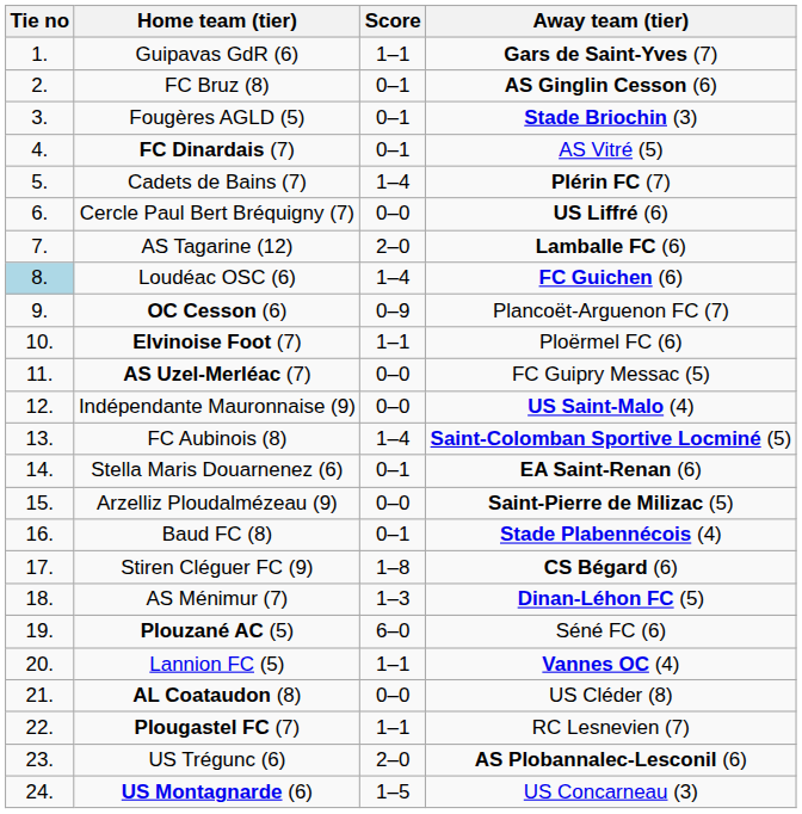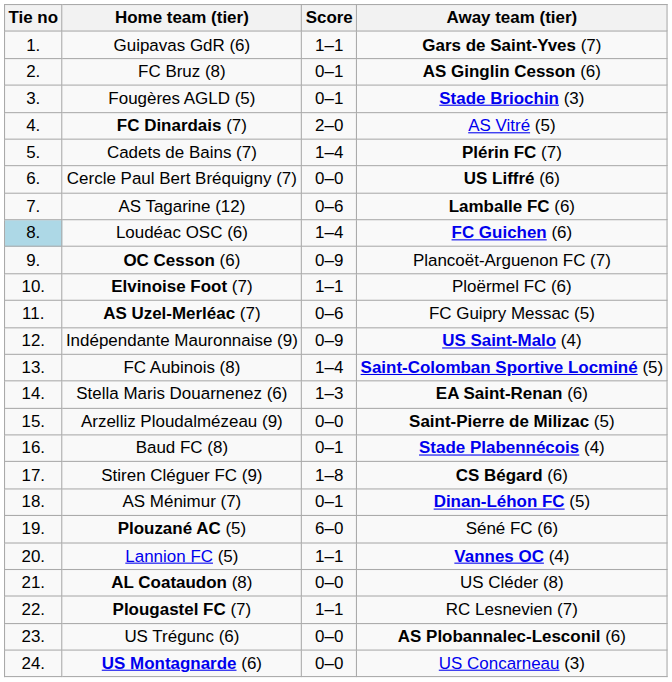FC Dinardais (7) | Score: 0–1 -> 2–0
AS Tagarine (12) | Score: 2–0 -> 0–6
AS Uzel-Merléac (7) | Score: 0–0 -> 0–6
Indépendante Mauronnaise (9) | Score: 0–0 -> 0–9
Stella Maris Douarnenez (6) | Score: 0–1 -> 1–3
AS Ménimur (7) | Score: 1–3 -> 0–1
US Trégunc (6) | Score: 2–0 -> 0–0
US Montagnarde (6) | Score: 1–5 -> 0–0
